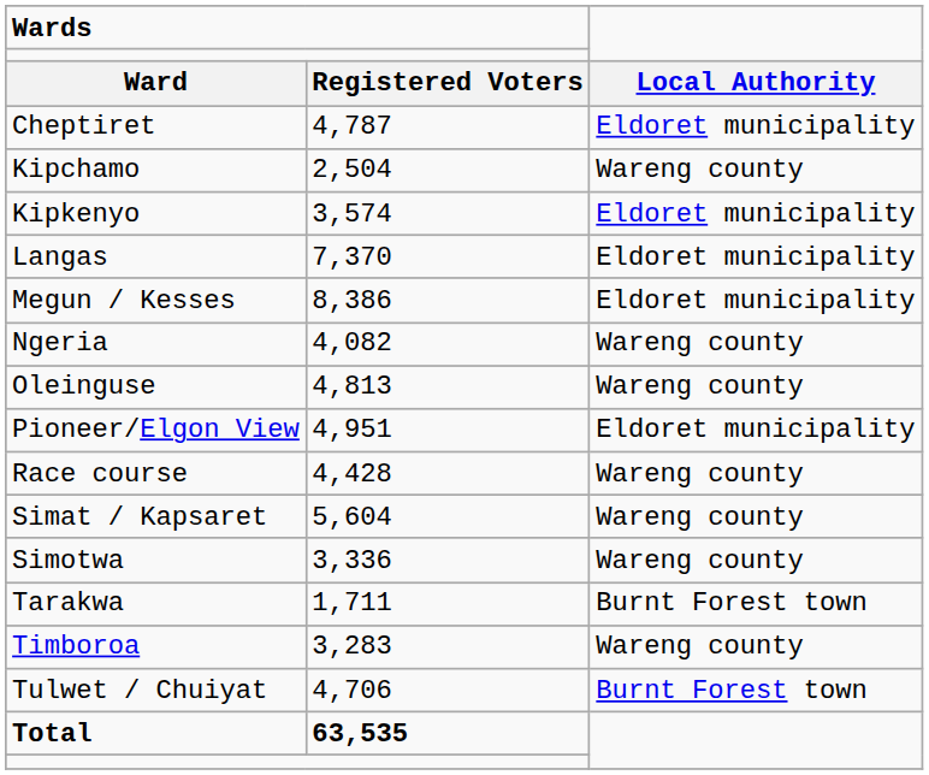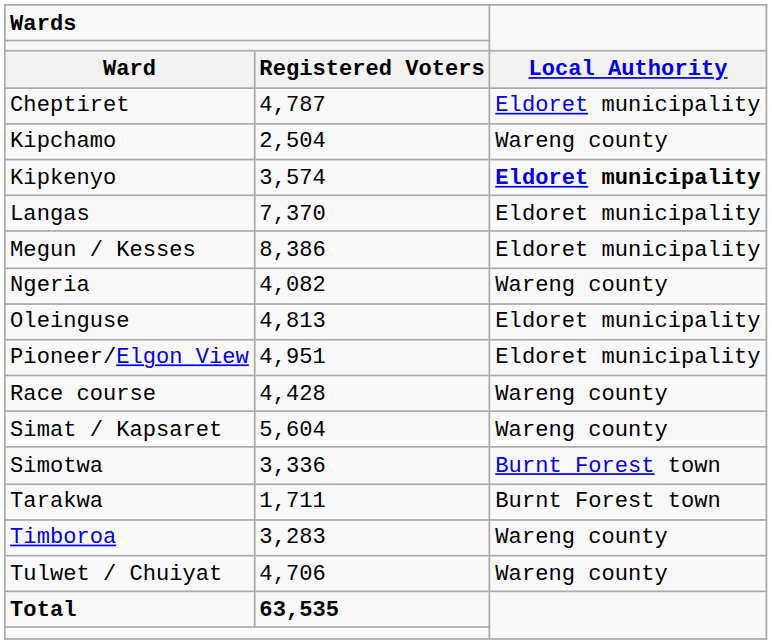Kipkenyo | column 3: normal -> bold
Oleinguse | column 3: Wareng county -> Eldoret municipality
Simotwa | column 3: Wareng county -> Burnt Forest town
Tulwet / Chuiyat | column 3: Burnt Forest town -> Wareng county
